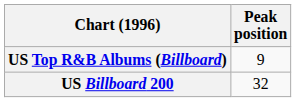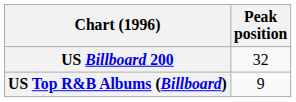rows swapped: US Billboard 200 <-> US Top R&B Albums (Billboard)
